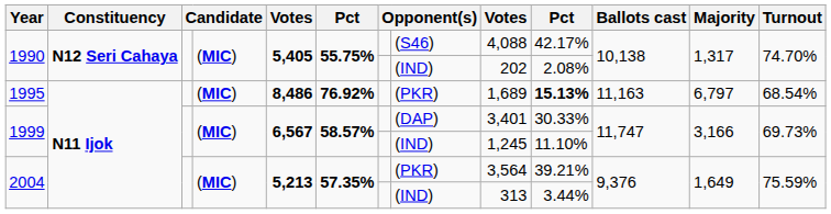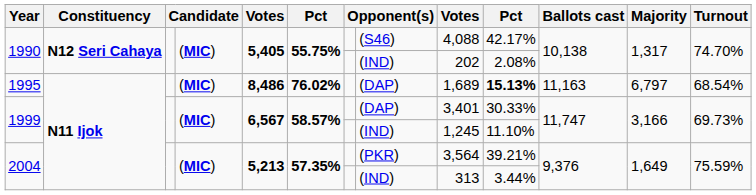1995 | column 6: 76.92% -> 76.02%
1995 | column 8: (PKR) -> (DAP)
